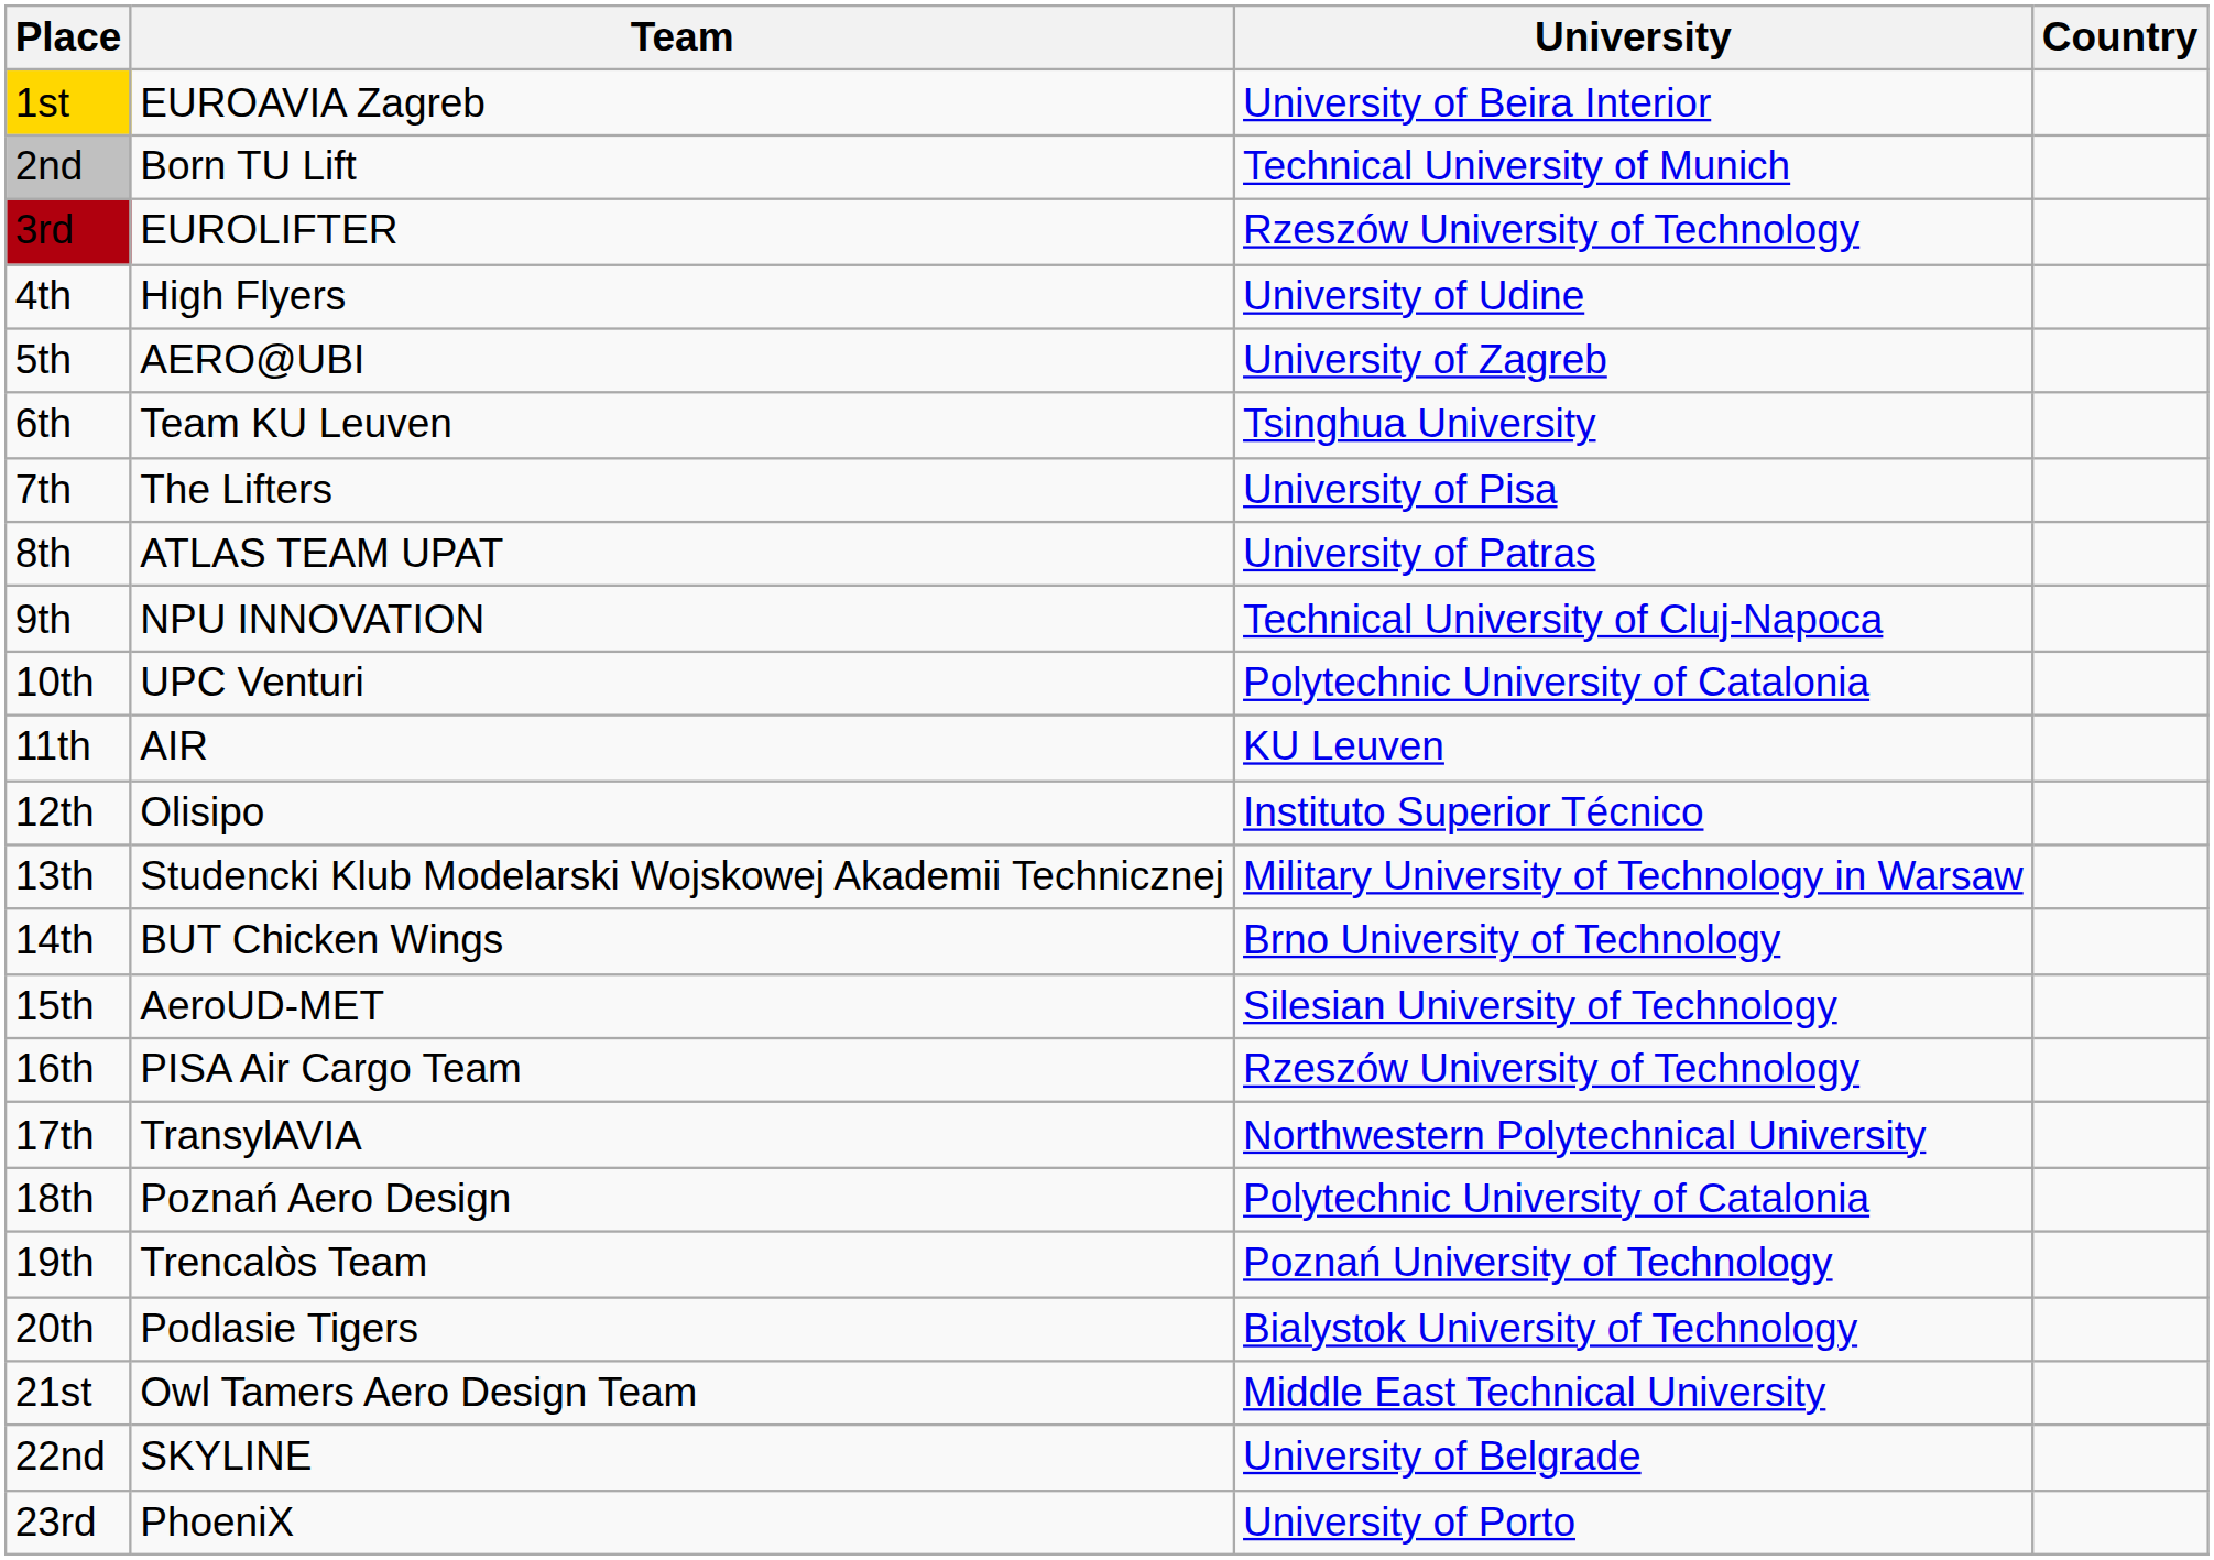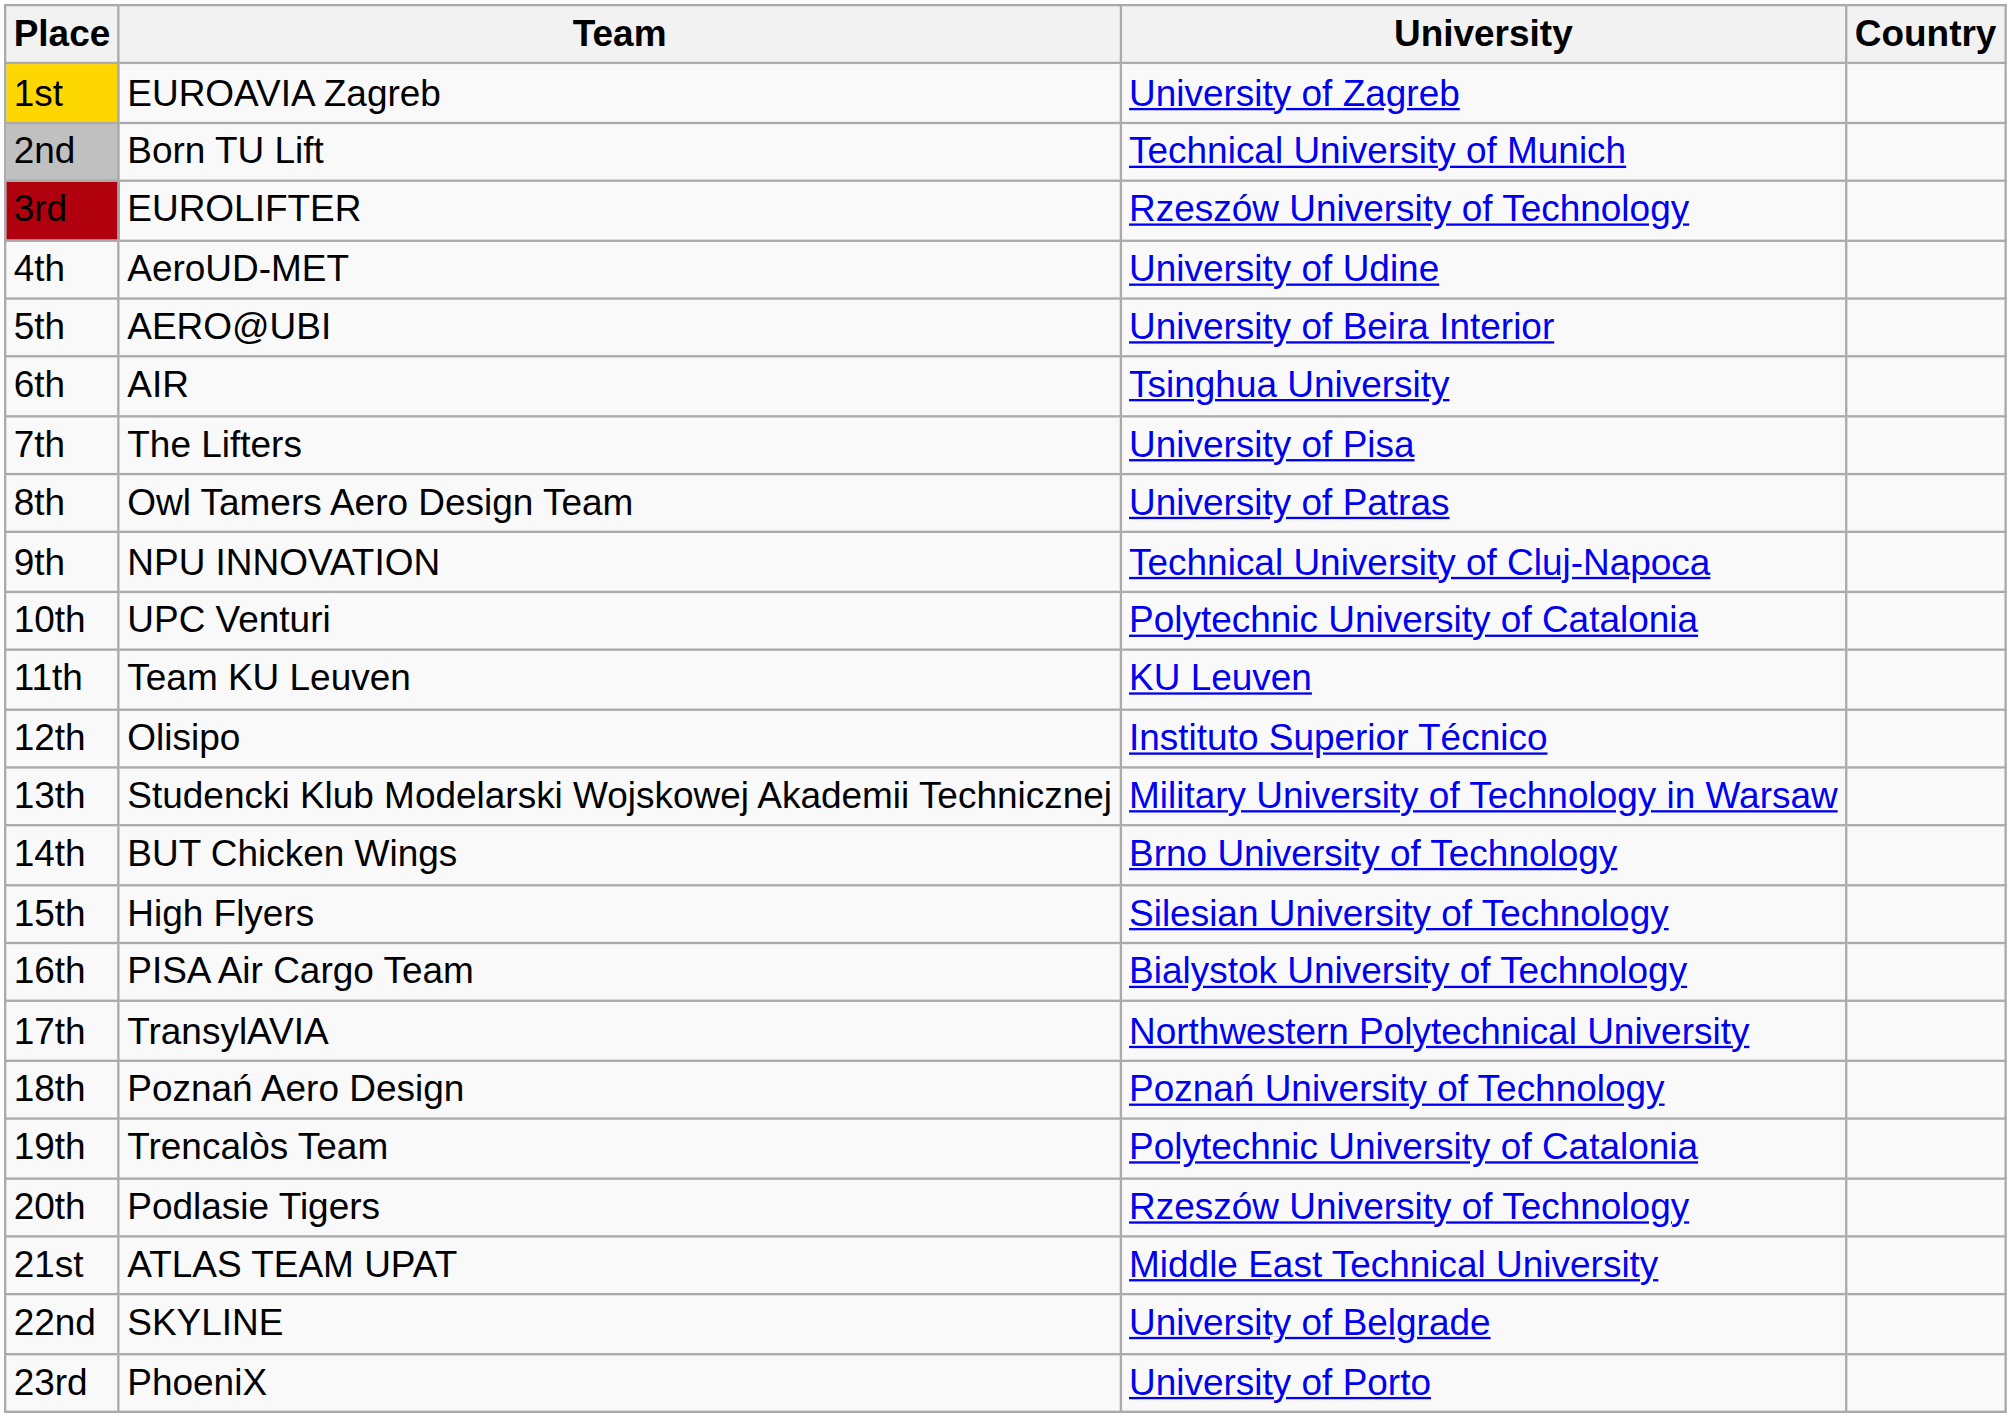1st | University: University of Beira Interior -> University of Zagreb
4th | Team: High Flyers -> AeroUD-MET
5th | University: University of Zagreb -> University of Beira Interior
6th | Team: Team KU Leuven -> AIR
8th | Team: ATLAS TEAM UPAT -> Owl Tamers Aero Design Team
11th | Team: AIR -> Team KU Leuven
15th | Team: AeroUD-MET -> High Flyers
16th | University: Rzeszów University of Technology -> Bialystok University of Technology
18th | University: Polytechnic University of Catalonia -> Poznań University of Technology
19th | University: Poznań University of Technology -> Polytechnic University of Catalonia
20th | University: Bialystok University of Technology -> Rzeszów University of Technology
21st | Team: Owl Tamers Aero Design Team -> ATLAS TEAM UPAT
